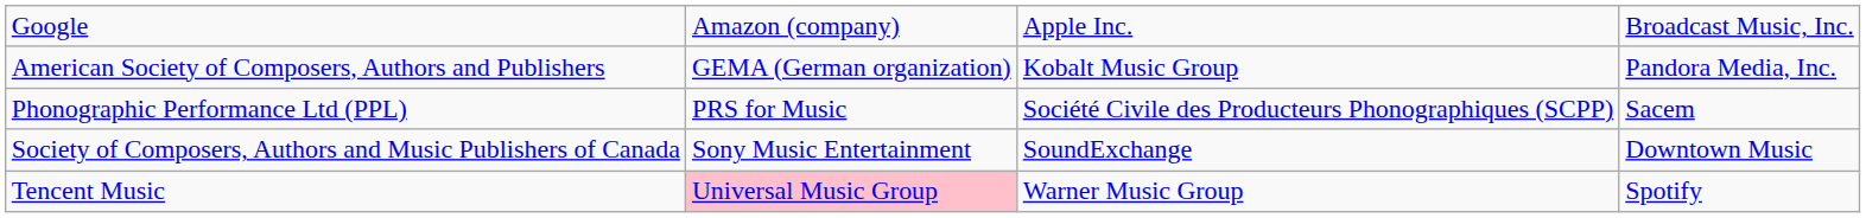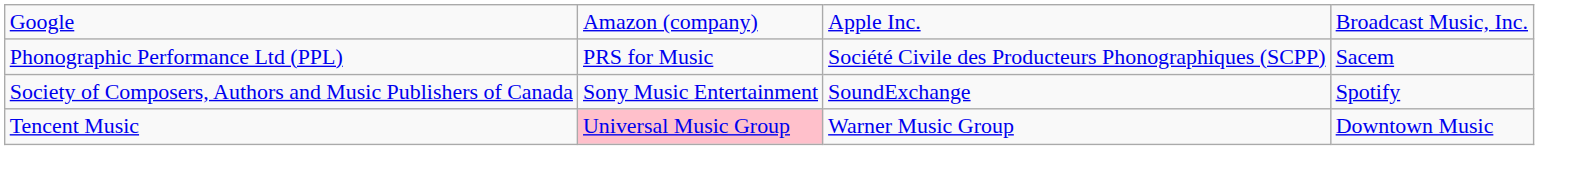- row: American Society of Composers, Authors and Publishers | GEMA (German organization) | Kobalt Music Group | Pandora Media, Inc.
Society of Composers, Authors and Music Publishers of Canada | column 4: Downtown Music -> Spotify
Tencent Music | column 4: Spotify -> Downtown Music
